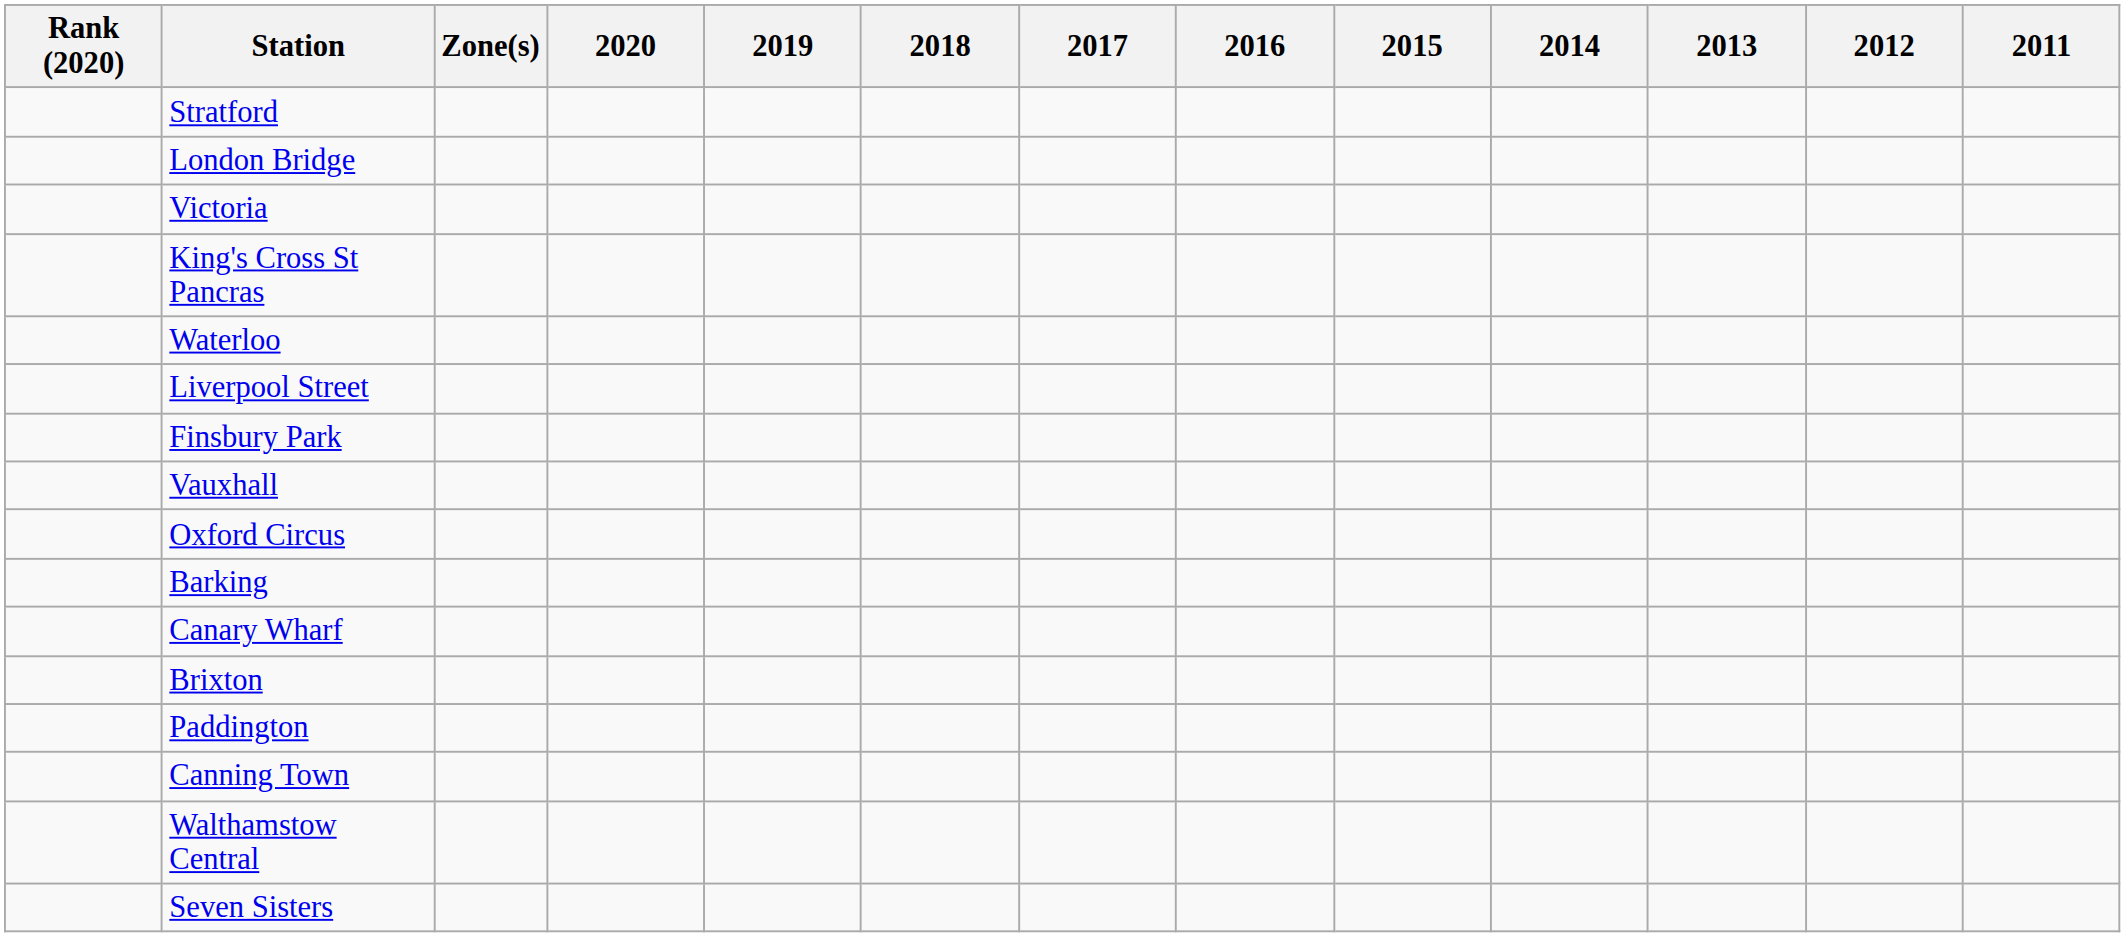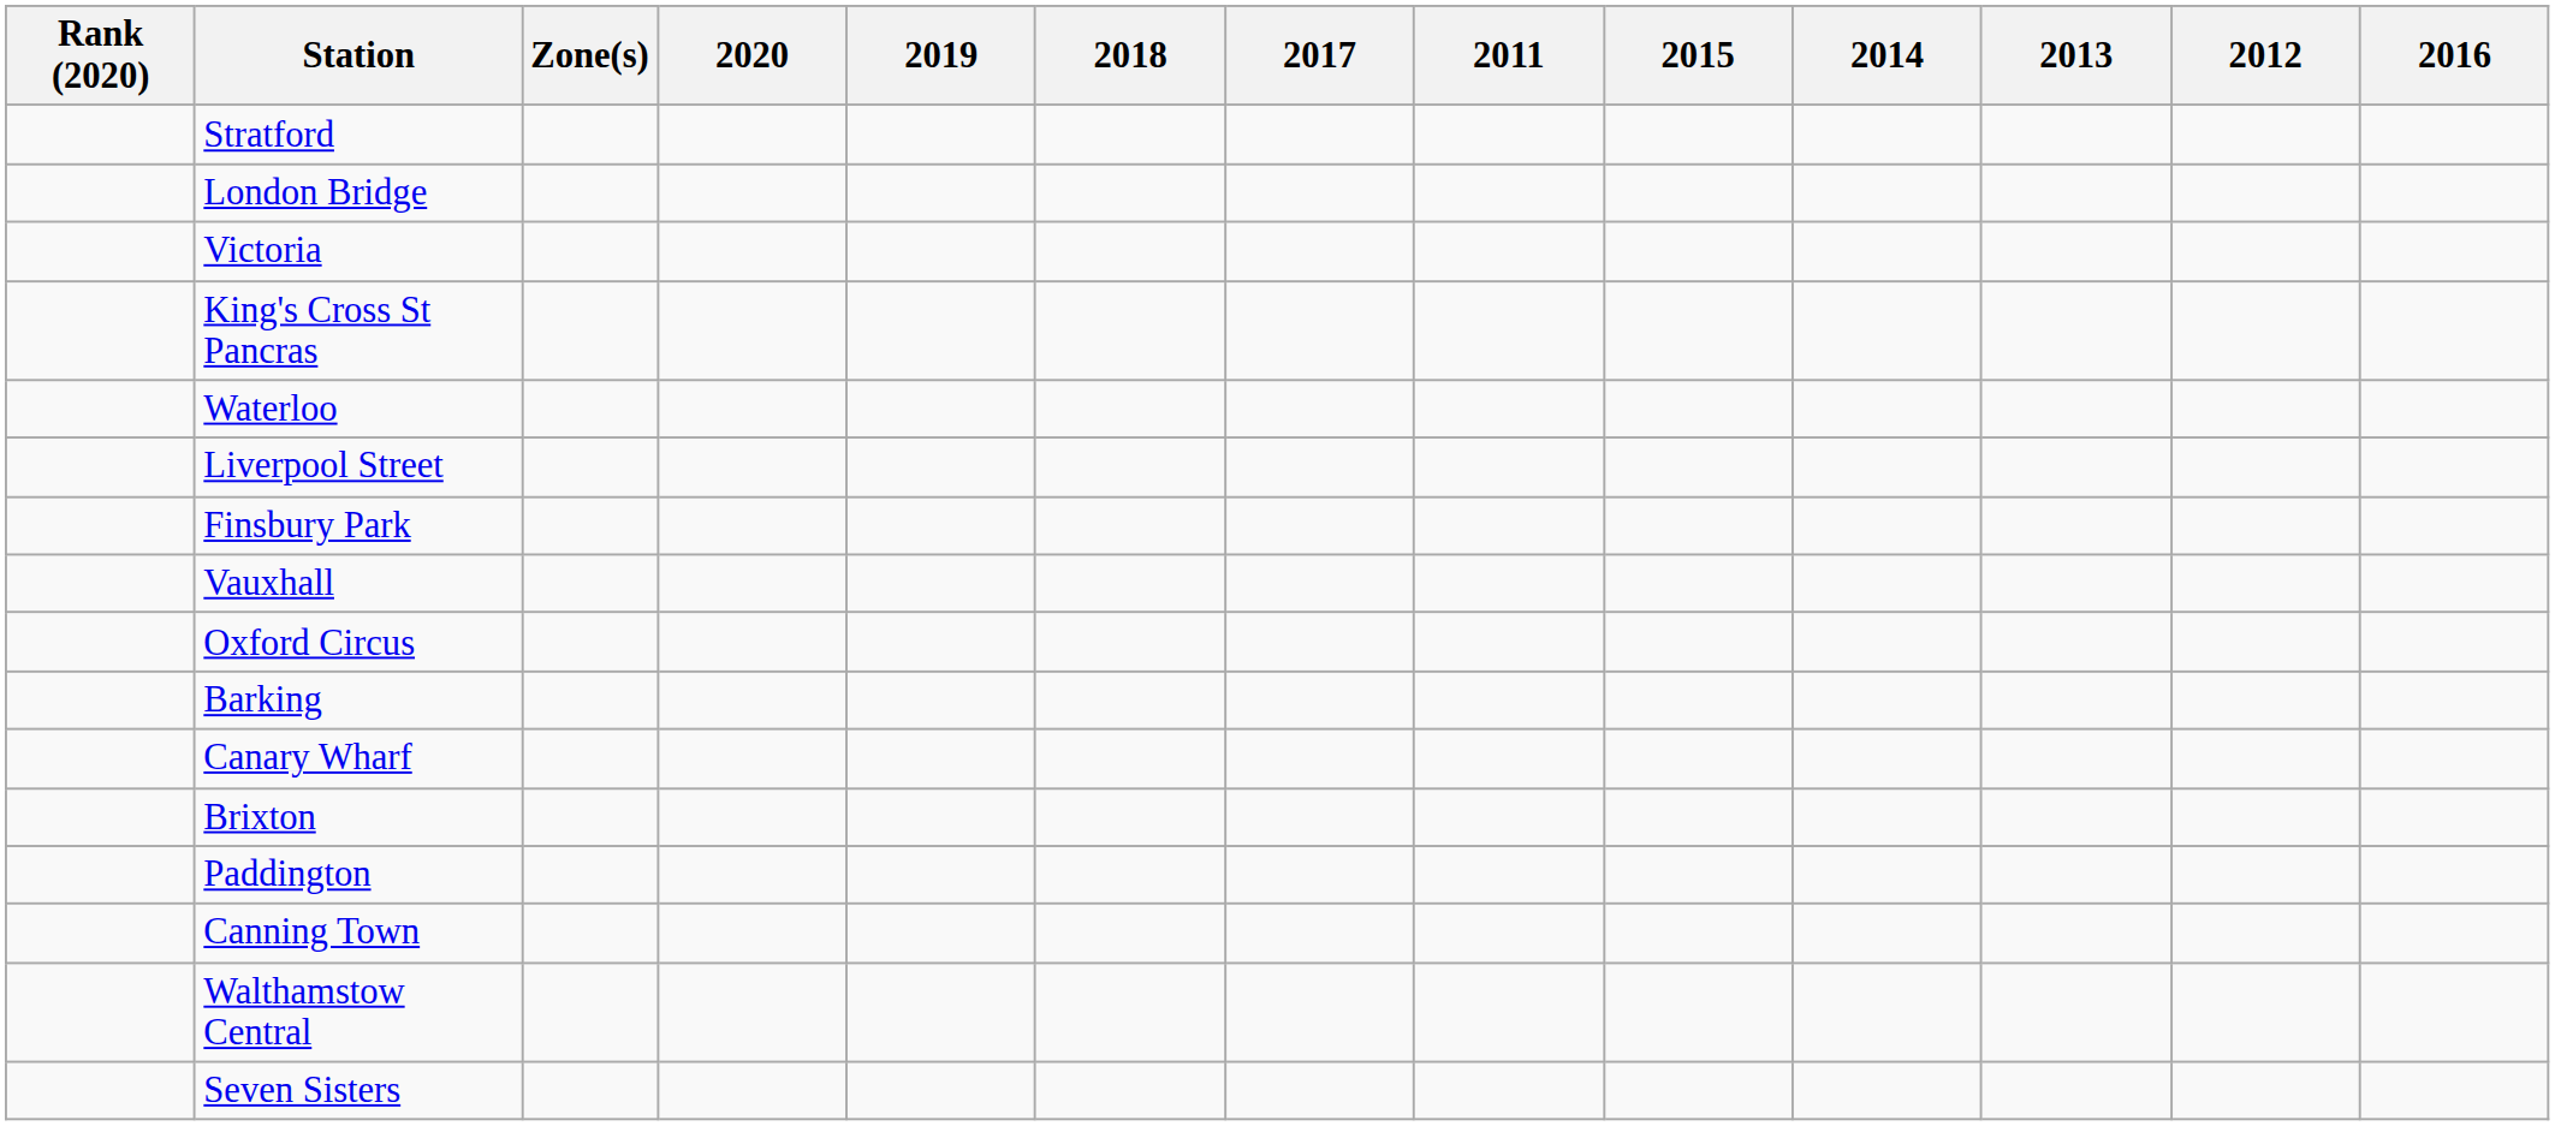columns swapped: 2016 <-> 2011
